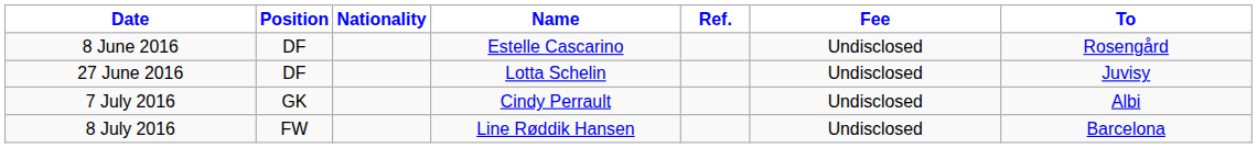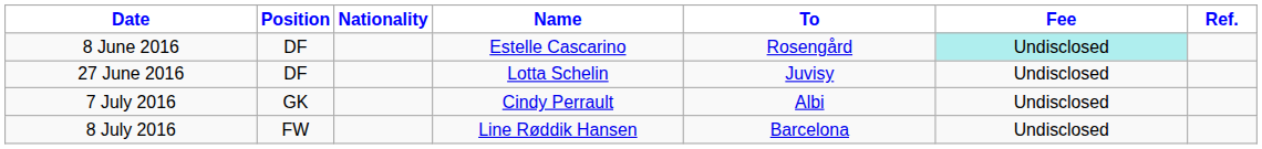columns swapped: To <-> Ref.
8 June 2016 | Fee: no background -> paleturquoise background
